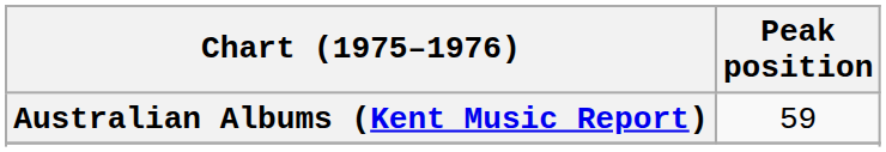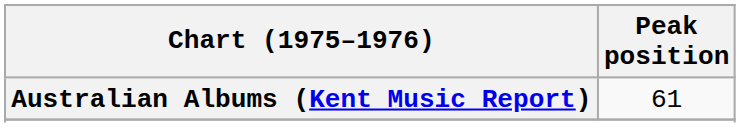Australian Albums (Kent Music Report) | Peak position: 59 -> 61
